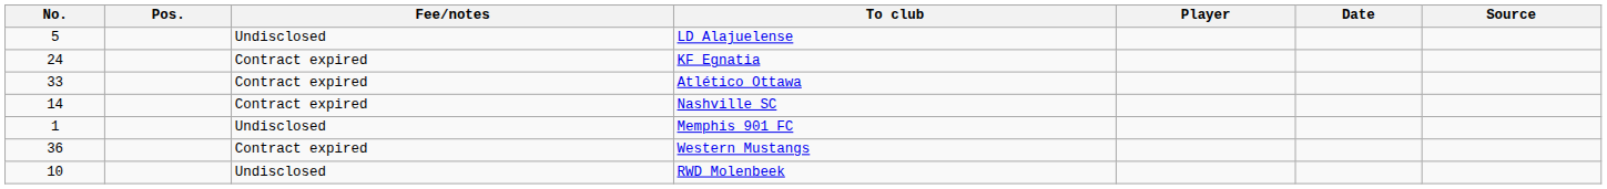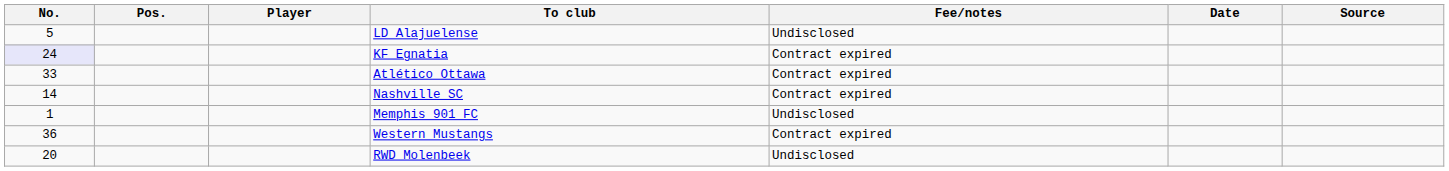columns swapped: Player <-> Fee/notes
KF Egnatia | No.: no background -> lavender background
RWD Molenbeek | No.: 10 -> 20
